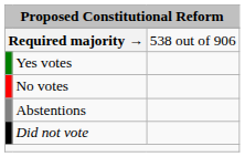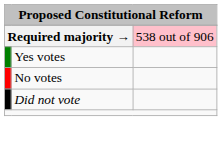Required majority → | column 3: no background -> pink background
- row: Abstentions
